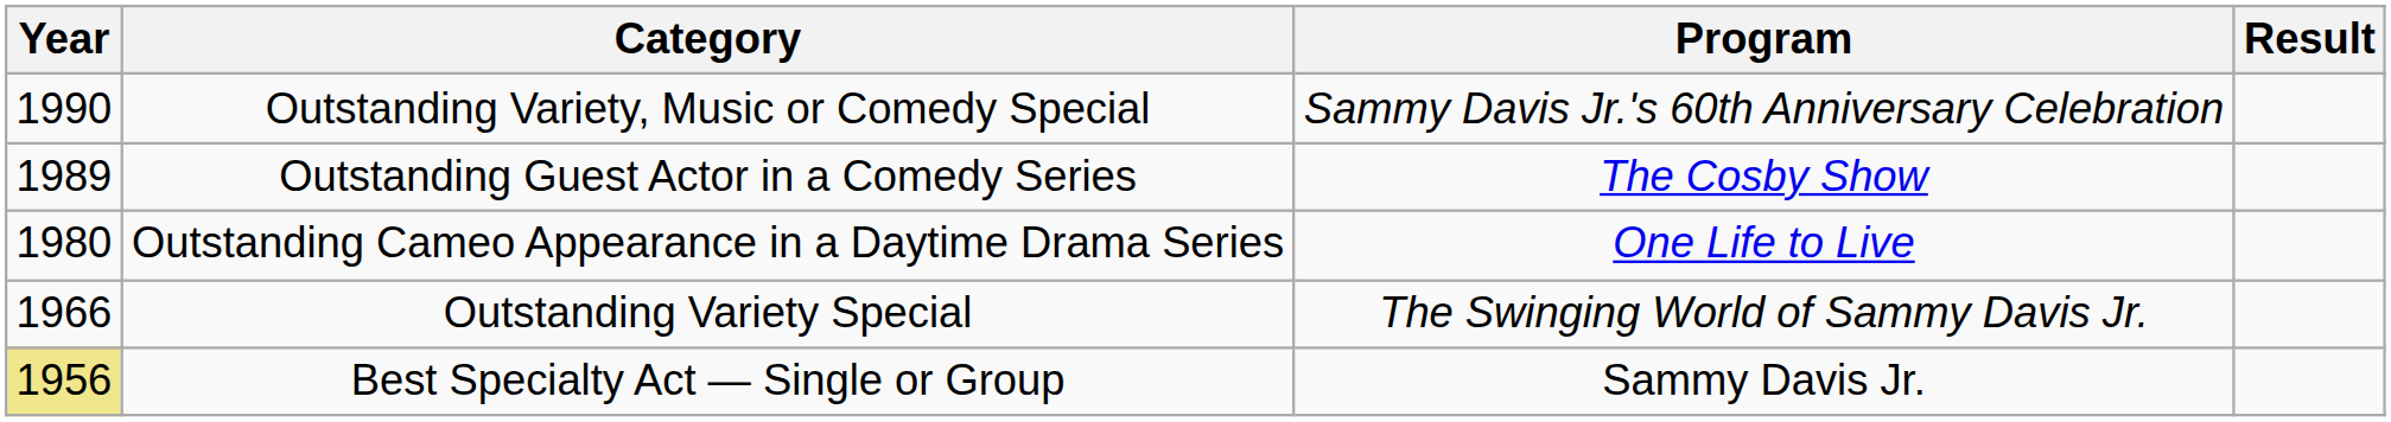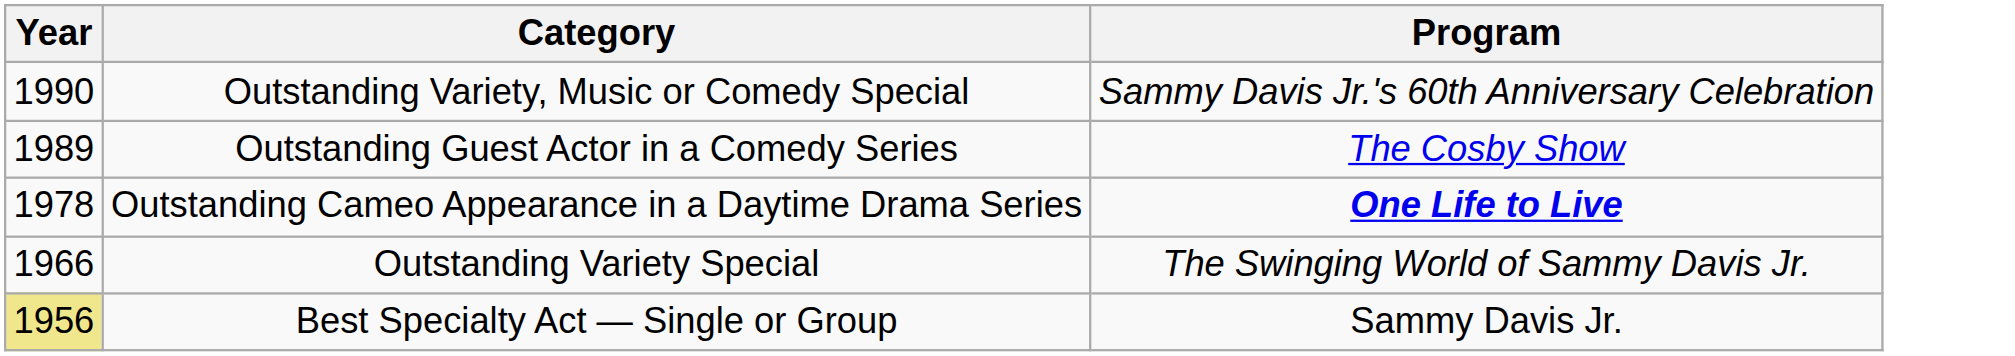- column: Result
Outstanding Cameo Appearance in a Daytime Drama Series | Year: 1980 -> 1978
Outstanding Cameo Appearance in a Daytime Drama Series | Program: normal -> bold
